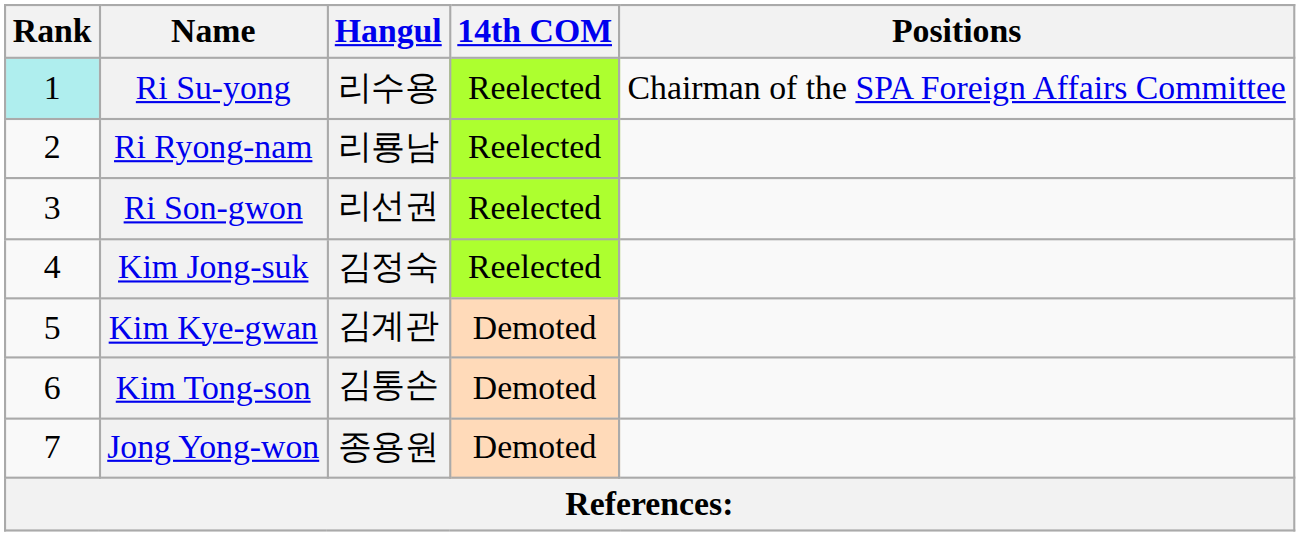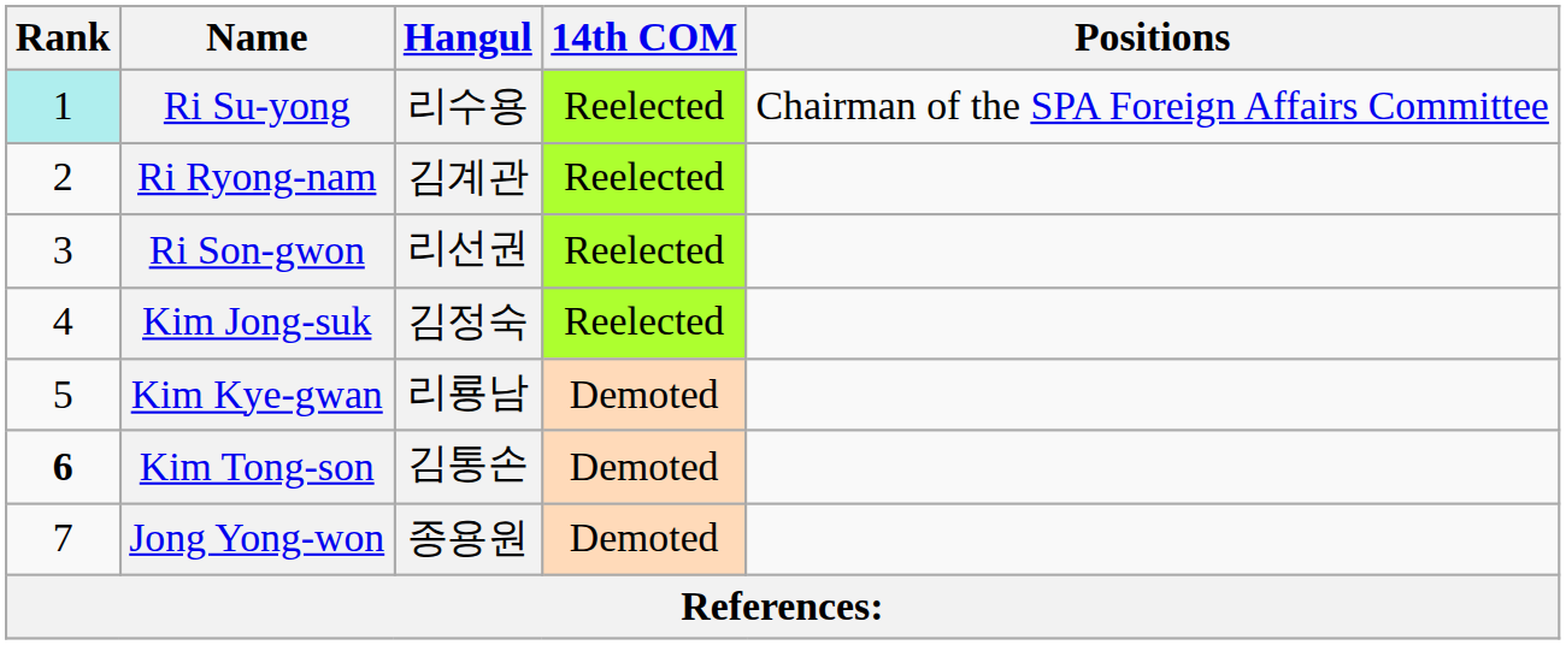Ri Ryong-nam | Hangul: 리룡남 -> 김계관
Kim Kye-gwan | Hangul: 김계관 -> 리룡남
Kim Tong-son | Rank: normal -> bold
